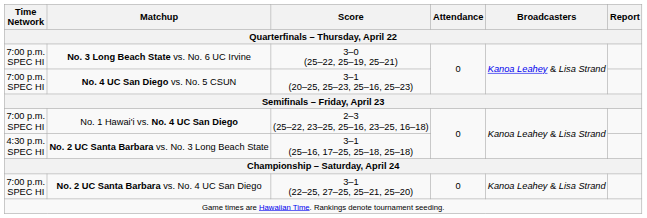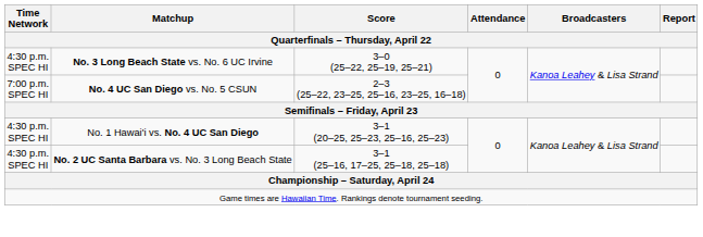No. 3 Long Beach State vs. No. 6 UC Irvine | Time Network: 7:00 p.m. SPEC HI -> 4:30 p.m. SPEC HI
No. 4 UC San Diego vs. No. 5 CSUN | Score: 3–1 (20–25, 25–23, 25–16, 25–23) -> 2–3 (25–22, 23–25, 25–16, 23–25, 16–18)
No. 1 Hawai'i vs. No. 4 UC San Diego | Time Network: 7:00 p.m. SPEC HI -> 4:30 p.m. SPEC HI
No. 1 Hawai'i vs. No. 4 UC San Diego | Score: 2–3 (25–22, 23–25, 25–16, 23–25, 16–18) -> 3–1 (20–25, 25–23, 25–16, 25–23)
- row: 7:00 p.m. SPEC HI | No. 2 UC Santa Barbara vs. No. 4 UC San Diego | 3–1 (22–25, 27–25, 25–21, 25–20) | 0 | Kanoa Leahey & Lisa Strand
